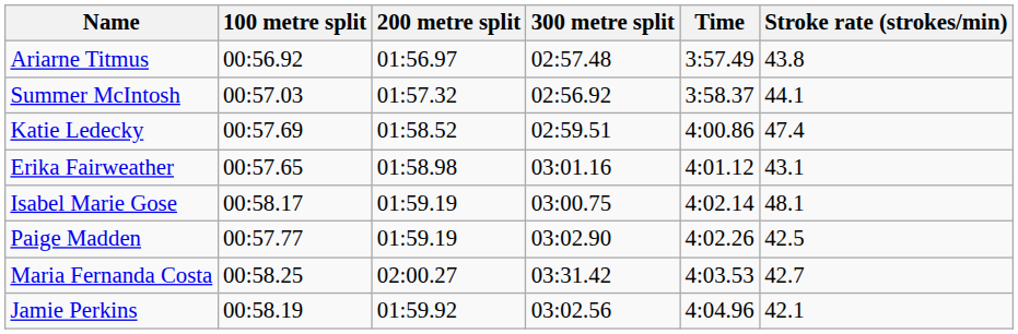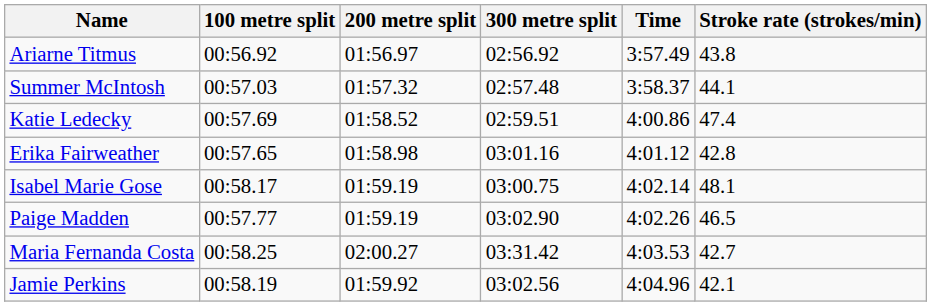Ariarne Titmus | 300 metre split: 02:57.48 -> 02:56.92
Summer McIntosh | 300 metre split: 02:56.92 -> 02:57.48
Erika Fairweather | Stroke rate (strokes/min): 43.1 -> 42.8
Paige Madden | Stroke rate (strokes/min): 42.5 -> 46.5
